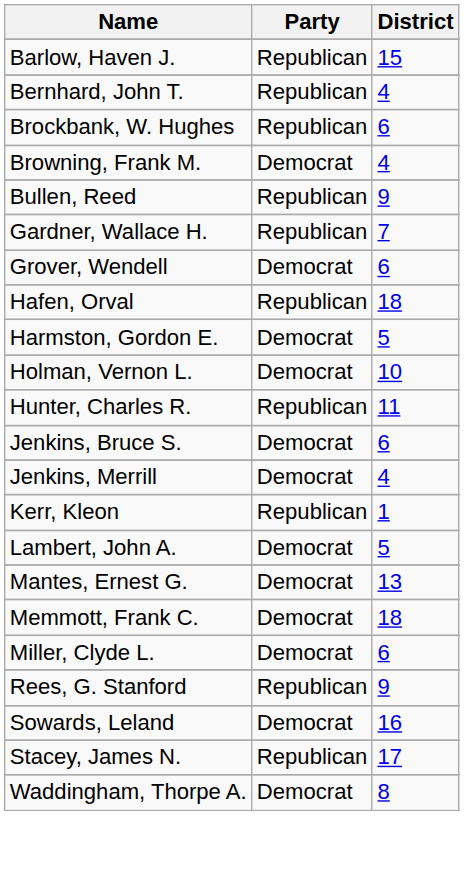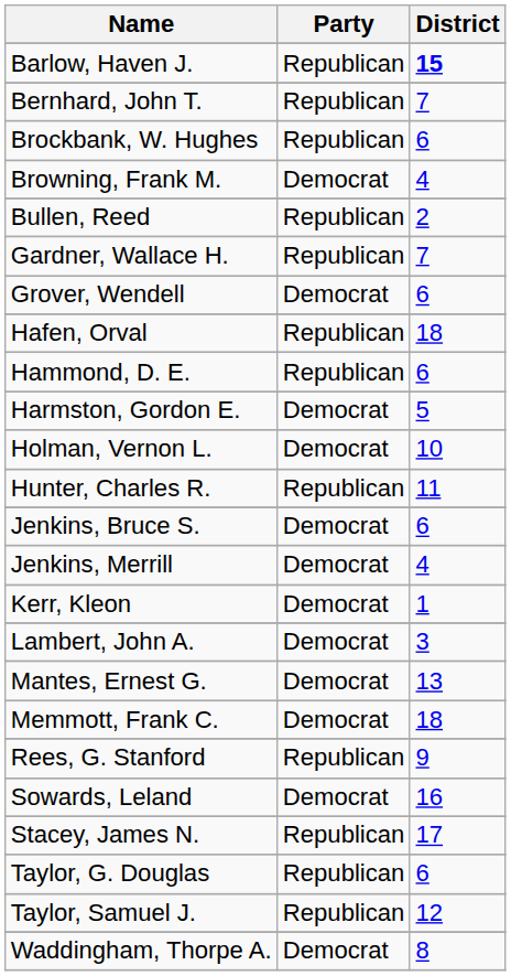Barlow, Haven J. | District: normal -> bold
Bernhard, John T. | District: 4 -> 7
Bullen, Reed | District: 9 -> 2
+ row: Hammond, D. E. | Republican | 6
Kerr, Kleon | Party: Republican -> Democrat
Lambert, John A. | District: 5 -> 3
- row: Miller, Clyde L. | Democrat | 6
+ row: Taylor, G. Douglas | Republican | 6
+ row: Taylor, Samuel J. | Republican | 12
